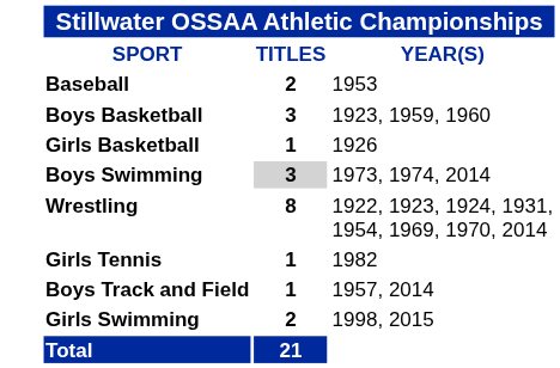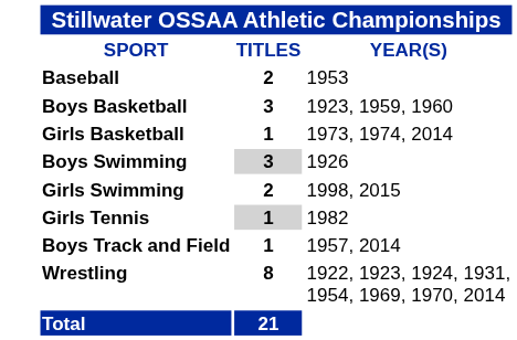Girls Basketball | Stillwater OSSAA Athletic Championships / YEAR(S): 1926 -> 1973, 1974, 2014
Boys Swimming | Stillwater OSSAA Athletic Championships / YEAR(S): 1973, 1974, 2014 -> 1926
rows swapped: Girls Swimming <-> Wrestling
Girls Tennis | Stillwater OSSAA Athletic Championships / TITLES: no background -> lightgrey background
